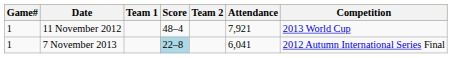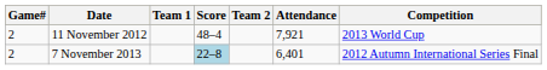11 November 2012 | Game#: 1 -> 2
7 November 2013 | Game#: 1 -> 2
7 November 2013 | Attendance: 6,041 -> 6,401
